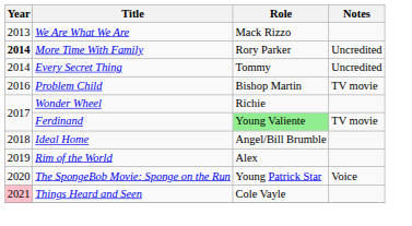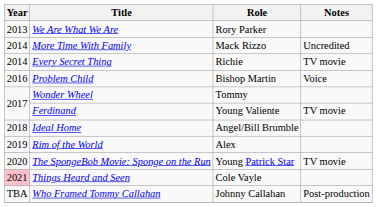We Are What We Are | Role: Mack Rizzo -> Rory Parker
More Time With Family | Year: bold -> normal
More Time With Family | Role: Rory Parker -> Mack Rizzo
Every Secret Thing | Role: Tommy -> Richie
Every Secret Thing | Notes: Uncredited -> TV movie
Problem Child | Notes: TV movie -> Voice
Wonder Wheel | Role: Richie -> Tommy
Ferdinand | Role: lightgreen background -> no background
The SpongeBob Movie: Sponge on the Run | Notes: Voice -> TV movie
+ row: TBA | Who Framed Tommy Callahan | Johnny Callahan | Post-production
